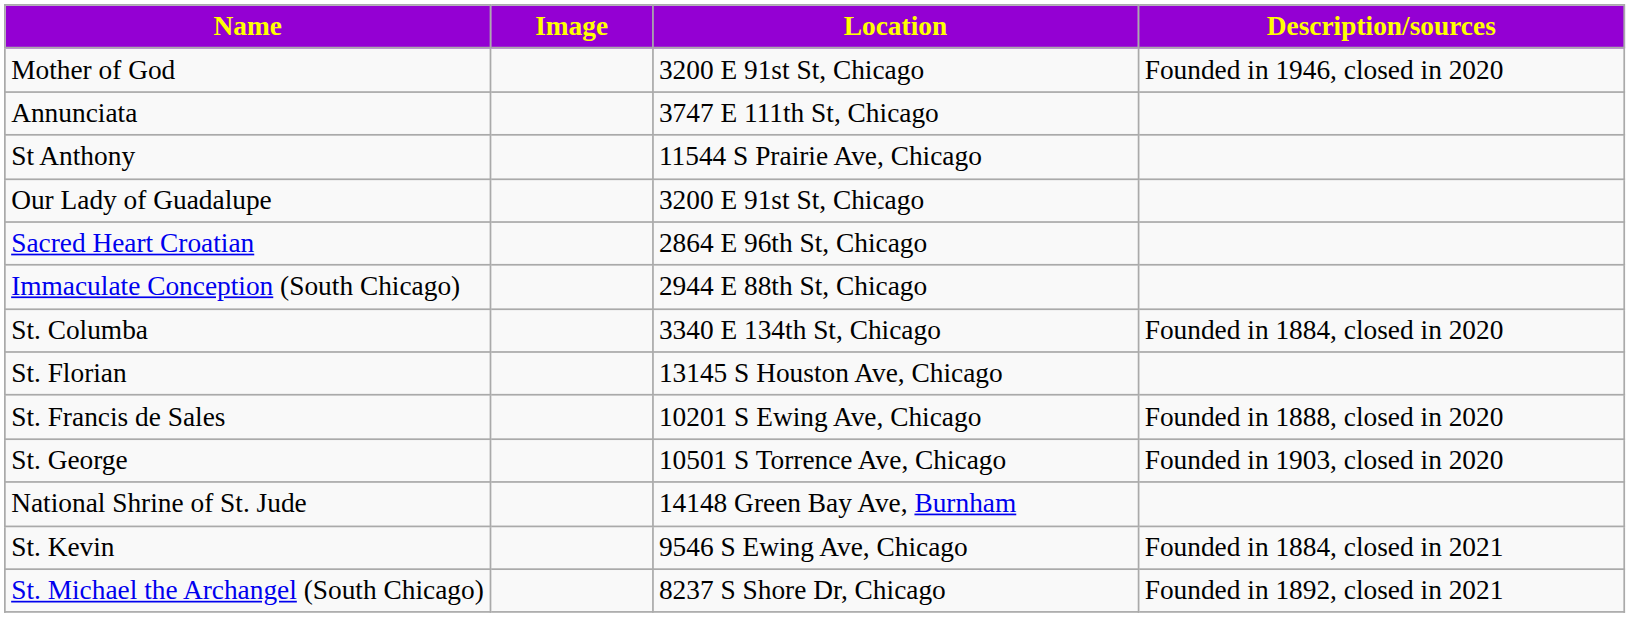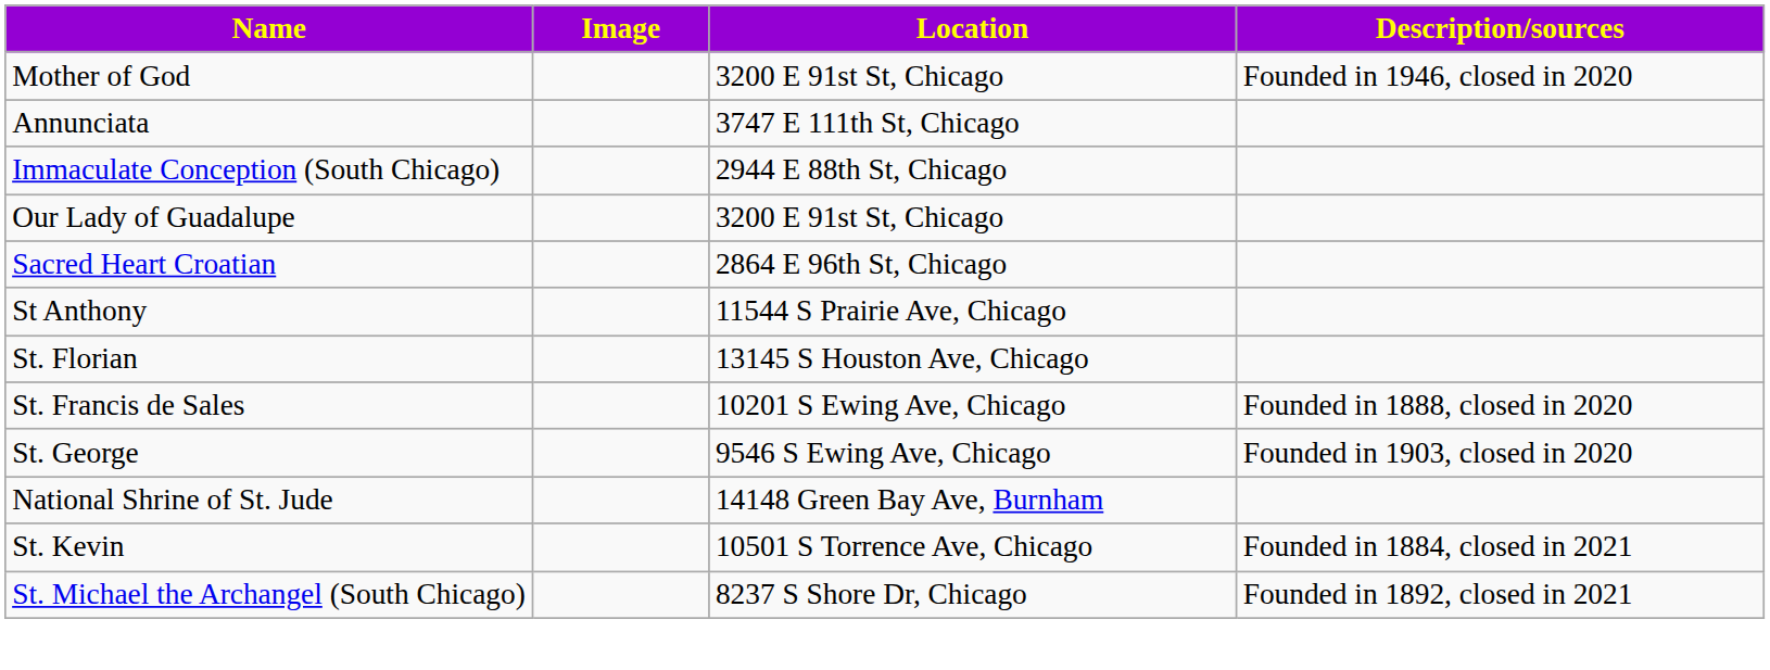rows swapped: Immaculate Conception (South Chicago) <-> St Anthony
- row: St. Columba | 3340 E 134th St, Chicago | Founded in 1884, closed in 2020
St. George | Location: 10501 S Torrence Ave, Chicago -> 9546 S Ewing Ave, Chicago
St. Kevin | Location: 9546 S Ewing Ave, Chicago -> 10501 S Torrence Ave, Chicago
